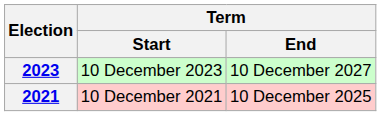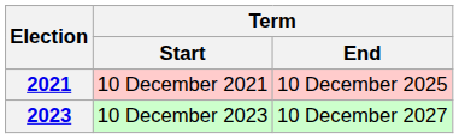rows swapped: 2021 <-> 2023
